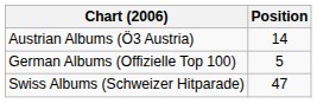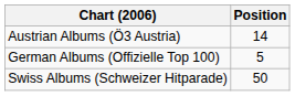Swiss Albums (Schweizer Hitparade) | Position: 47 -> 50
